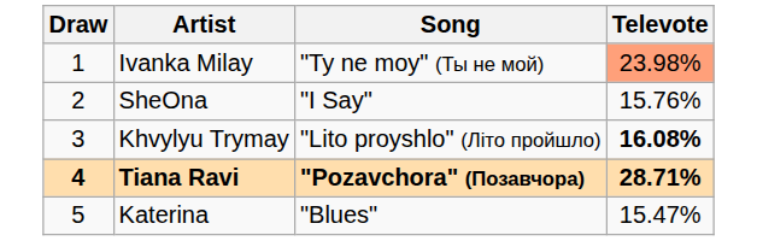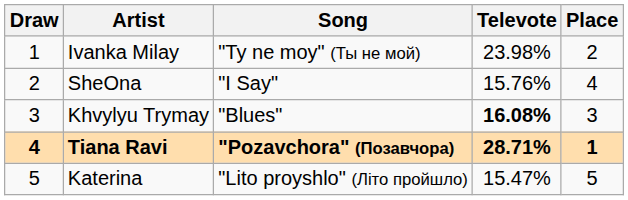+ column: Place | 2 | 4 | 3 | 1 | 5
Ivanka Milay | Televote: lightsalmon background -> no background
Khvylyu Trymay | Song: "Lito proyshlo" (Літо пройшло) -> "Blues"
Katerina | Song: "Blues" -> "Lito proyshlo" (Літо пройшло)
